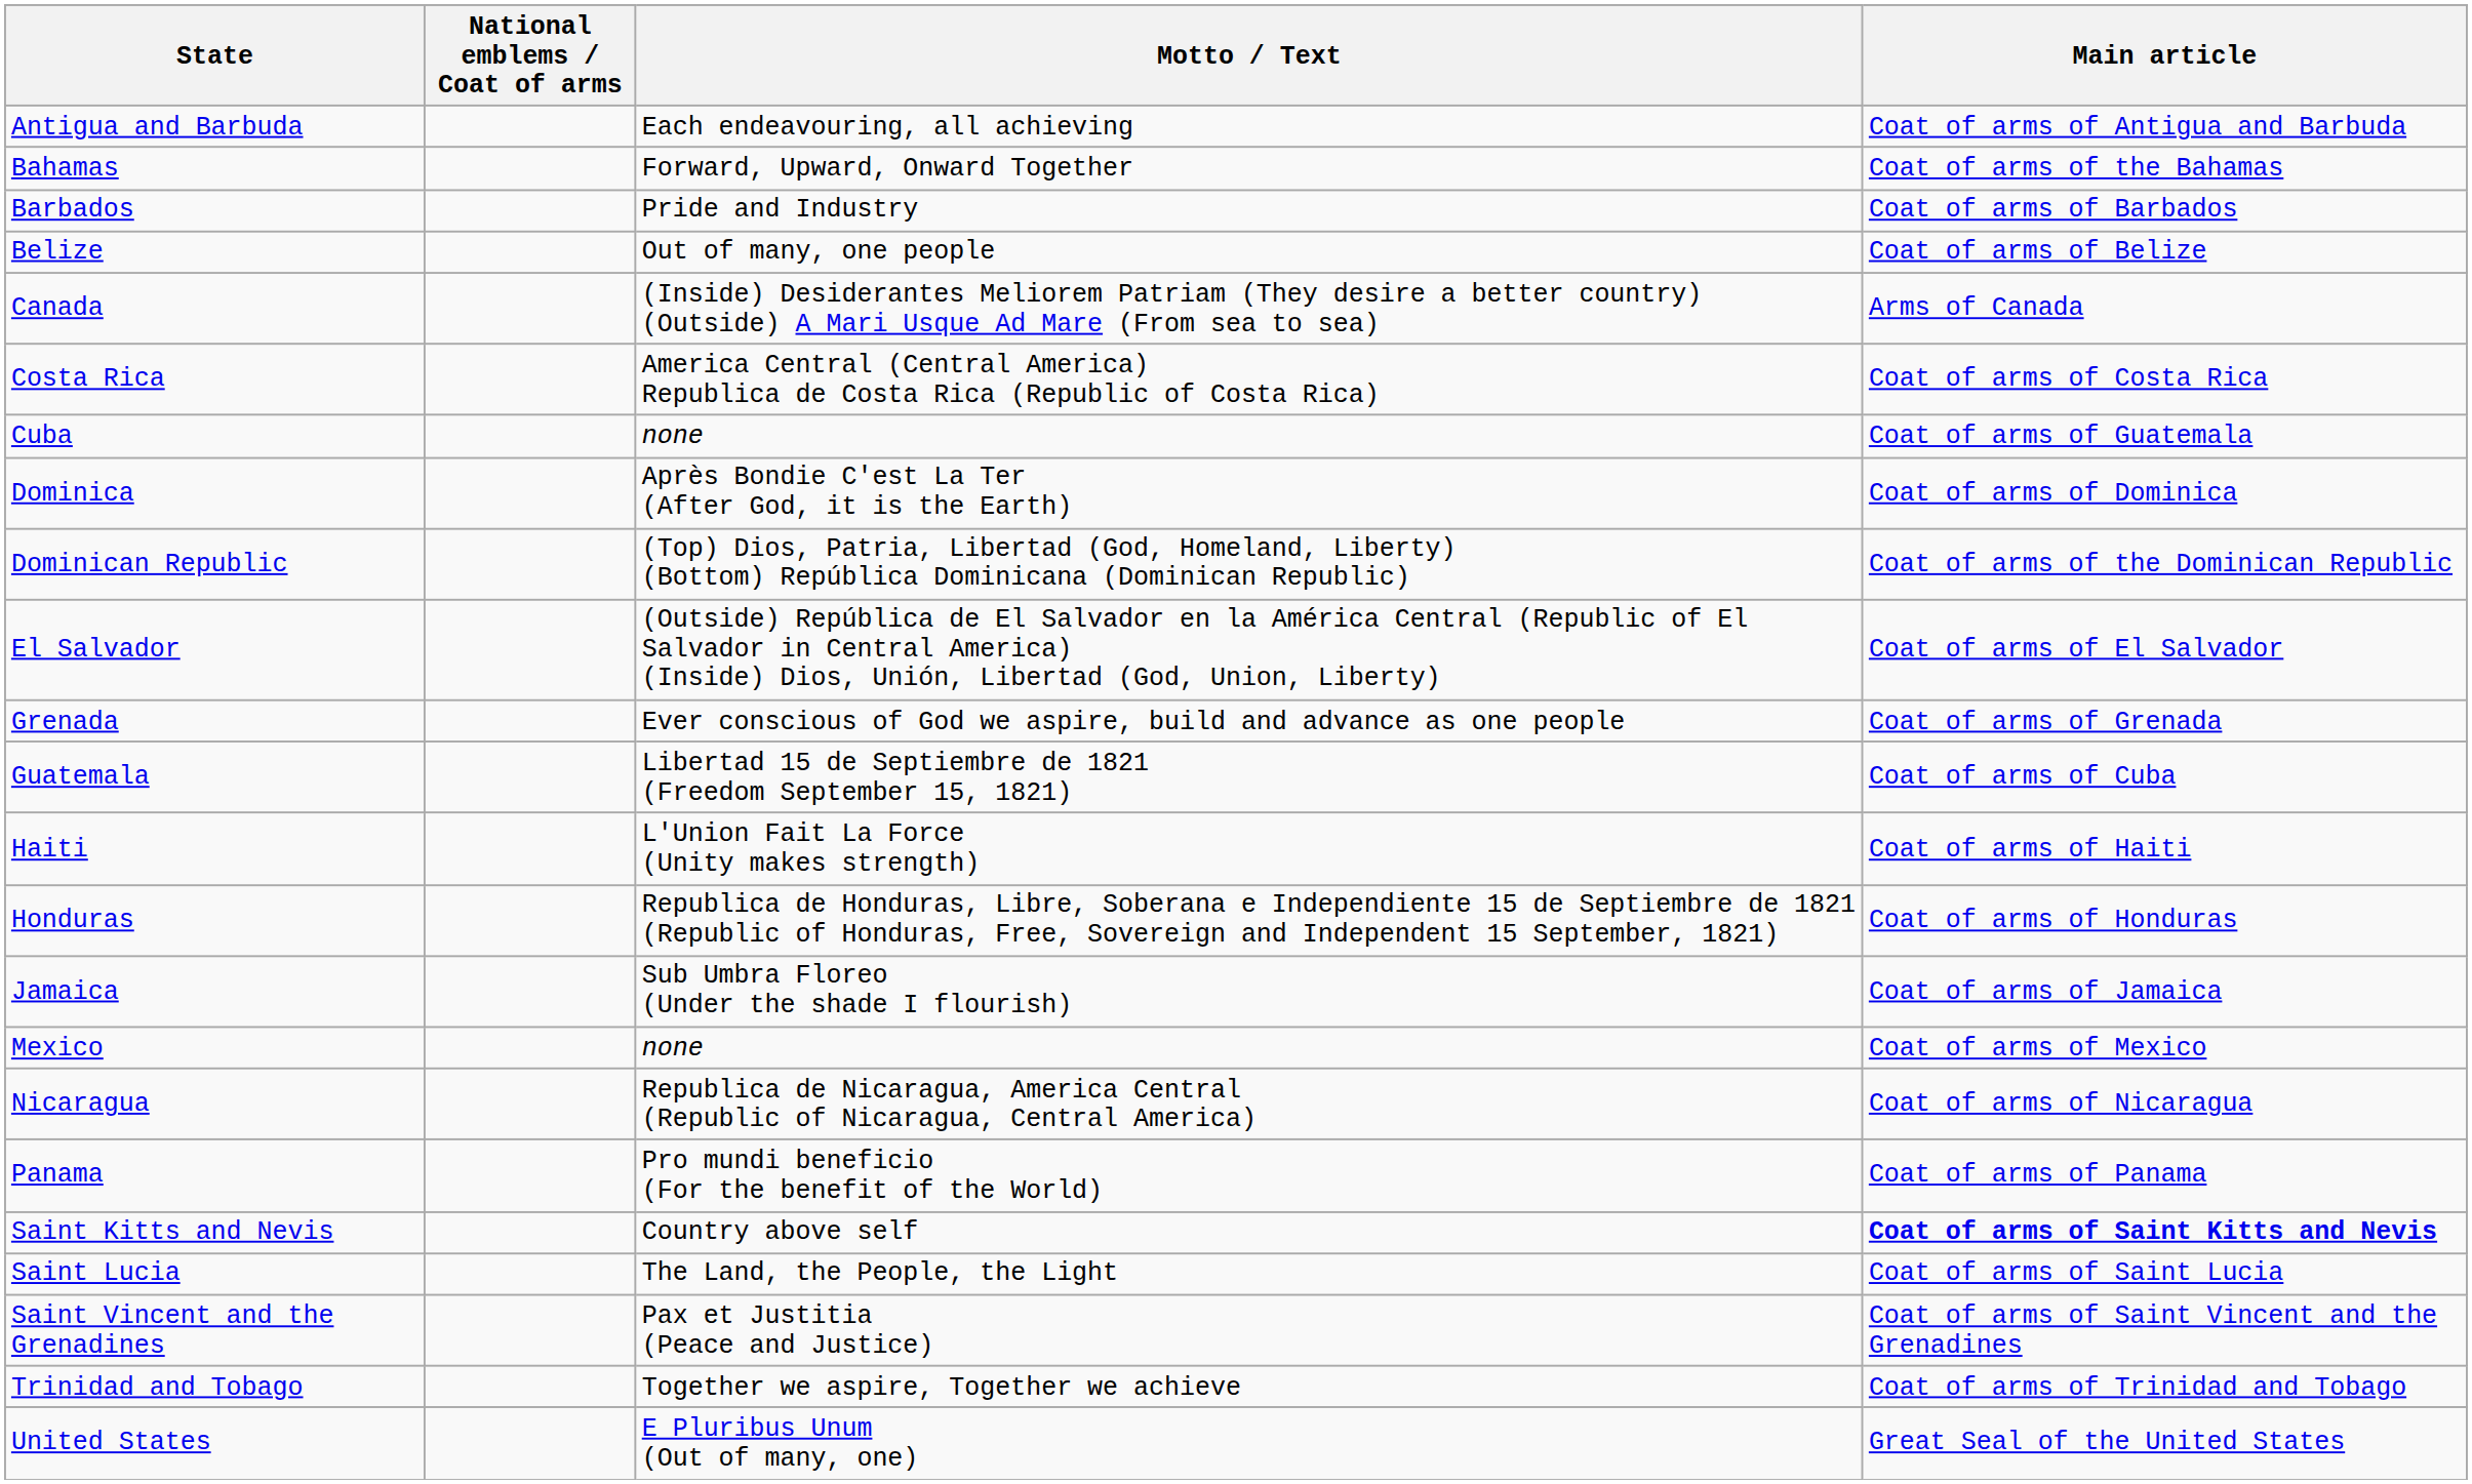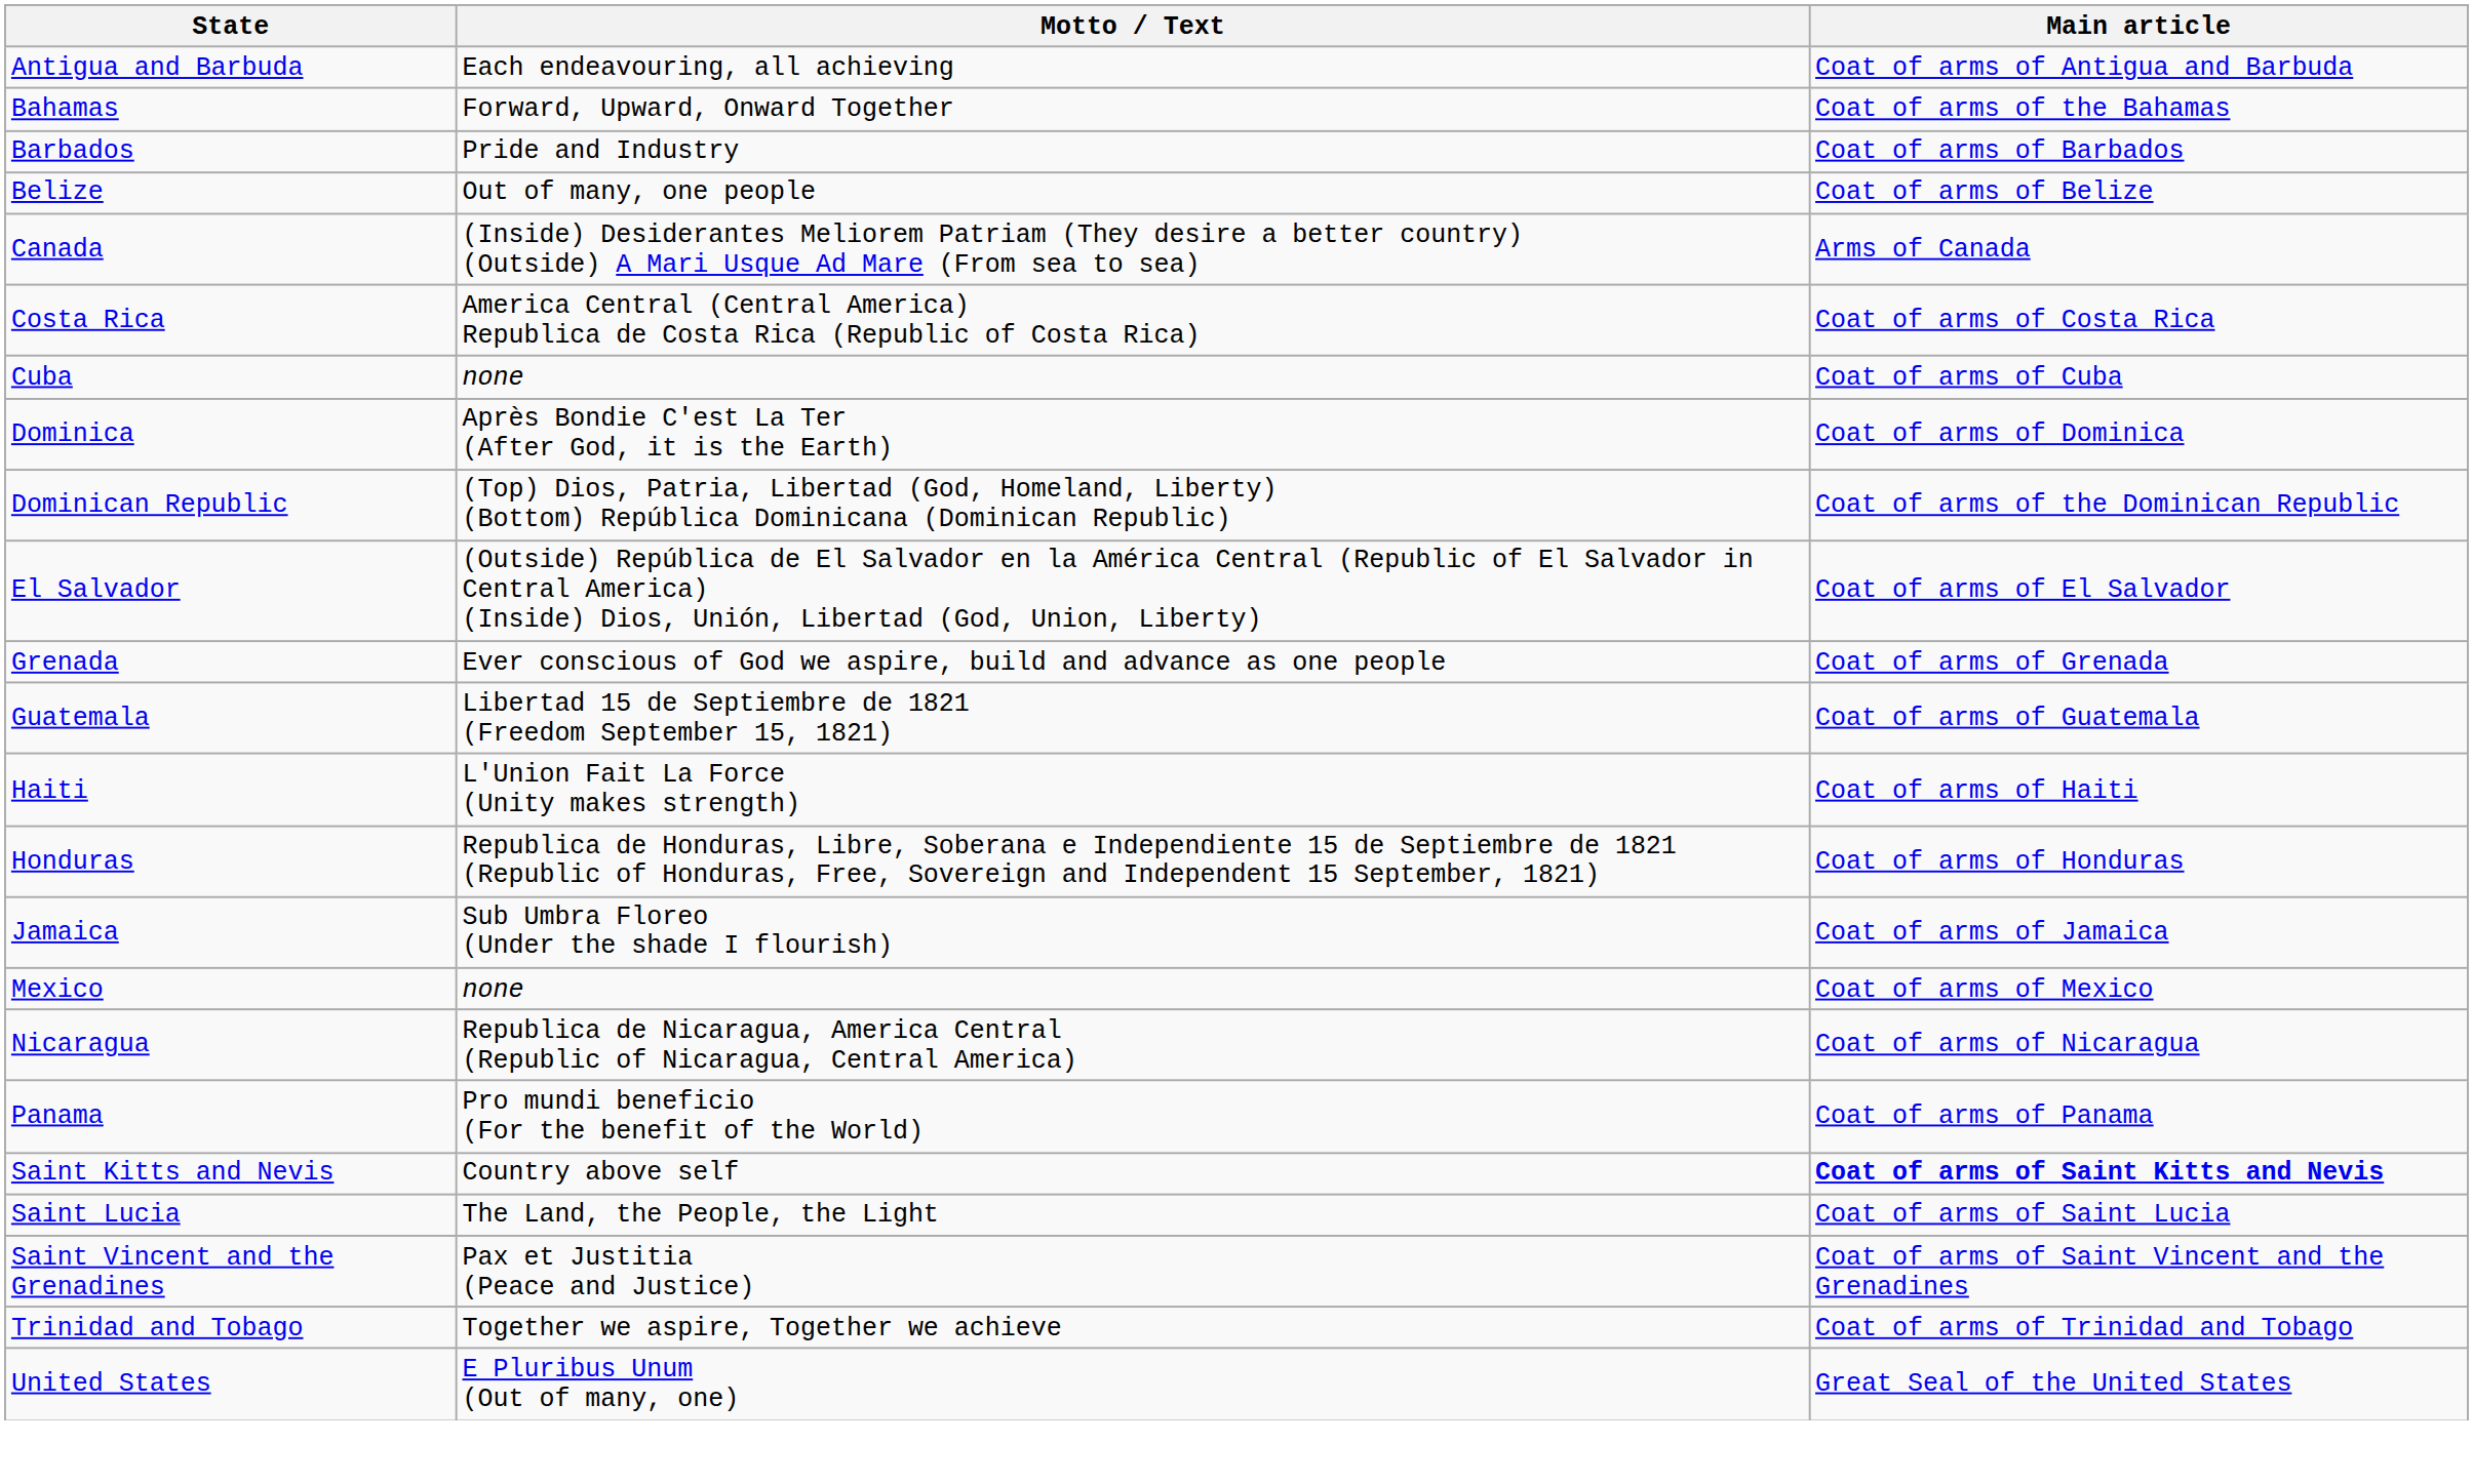- column: National emblems / Coat of arms
Cuba | Main article: Coat of arms of Guatemala -> Coat of arms of Cuba
Guatemala | Main article: Coat of arms of Cuba -> Coat of arms of Guatemala
